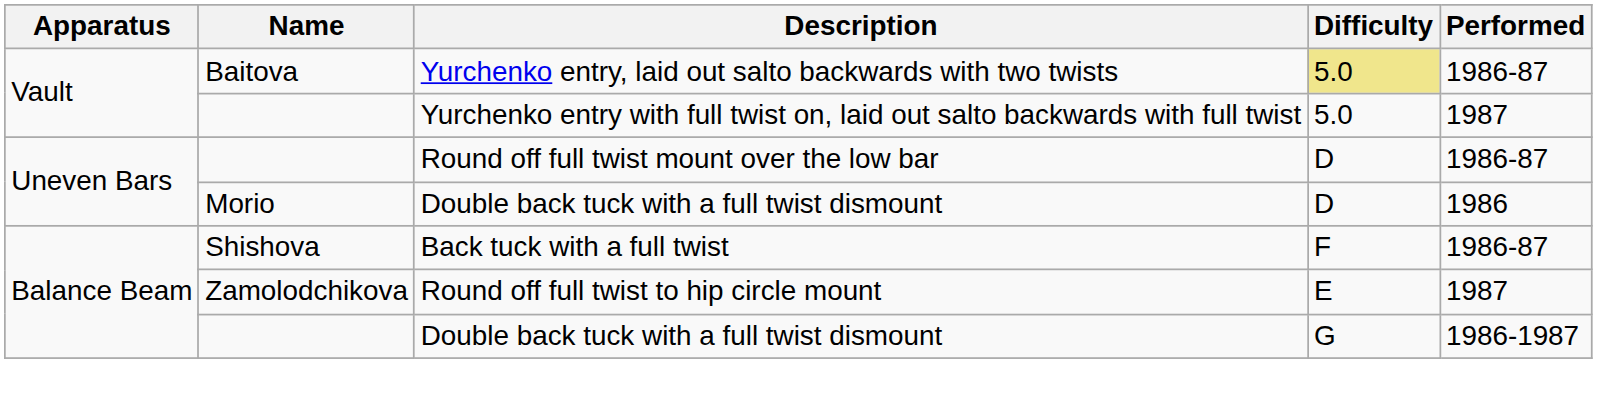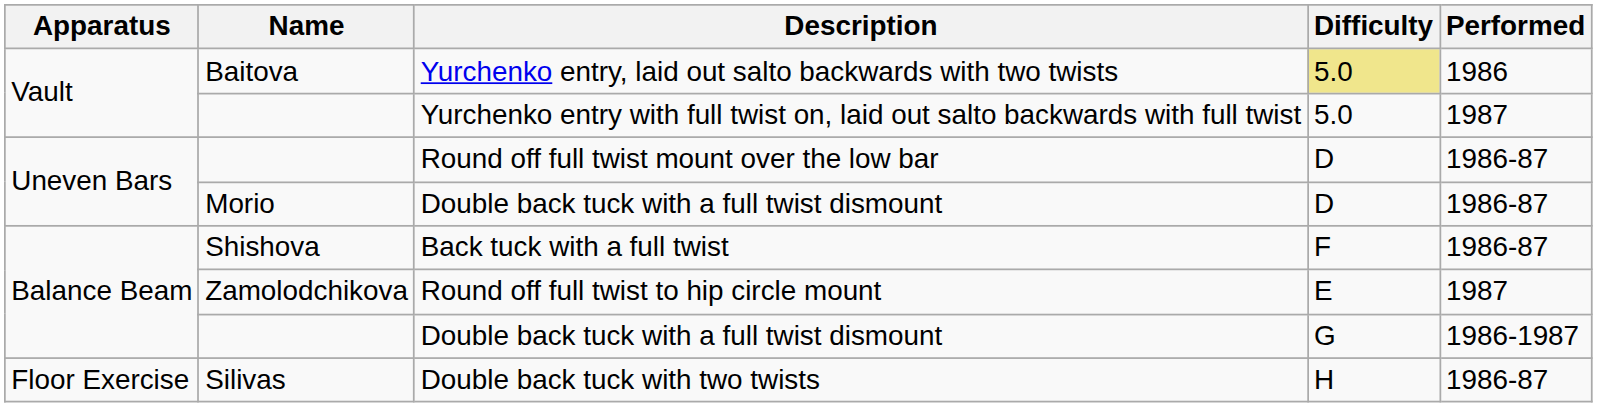Yurchenko entry, laid out salto backwards with two twists | Performed: 1986-87 -> 1986
Morio / Double back tuck with a full twist dismount | Performed: 1986 -> 1986-87
+ row: Floor Exercise | Silivas | Double back tuck with two twists | H | 1986-87
